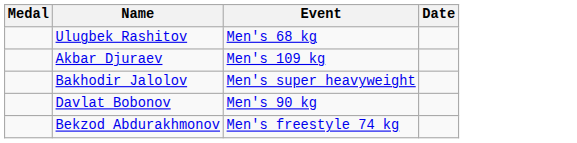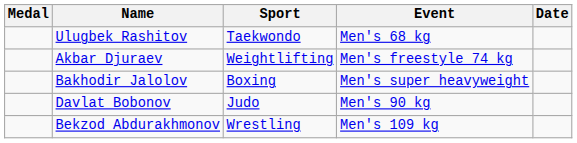+ column: Sport | Taekwondo | Weightlifting | Boxing | Judo | Wrestling
Akbar Djuraev | Event: Men's 109 kg -> Men's freestyle 74 kg
Bekzod Abdurakhmonov | Event: Men's freestyle 74 kg -> Men's 109 kg
